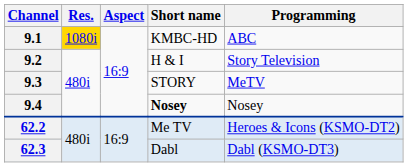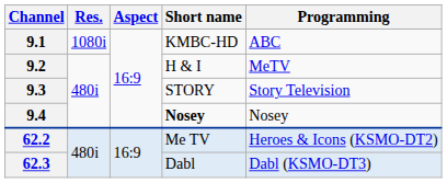9.1 | Res.: gold background -> no background
9.2 | Programming: Story Television -> MeTV
9.3 | Programming: MeTV -> Story Television
